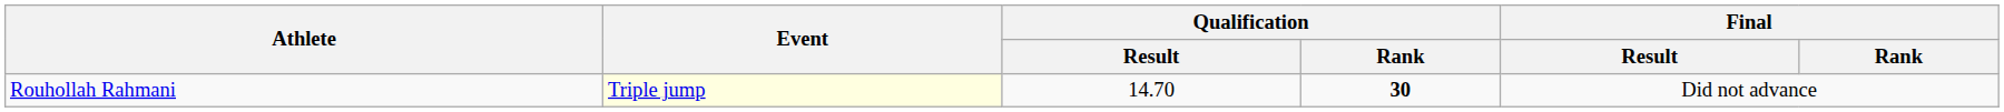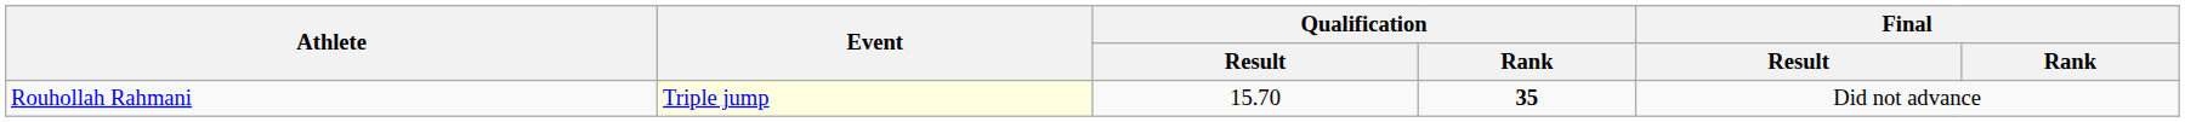Rouhollah Rahmani | Qualification / Result: 14.70 -> 15.70
Rouhollah Rahmani | Qualification / Rank: 30 -> 35
